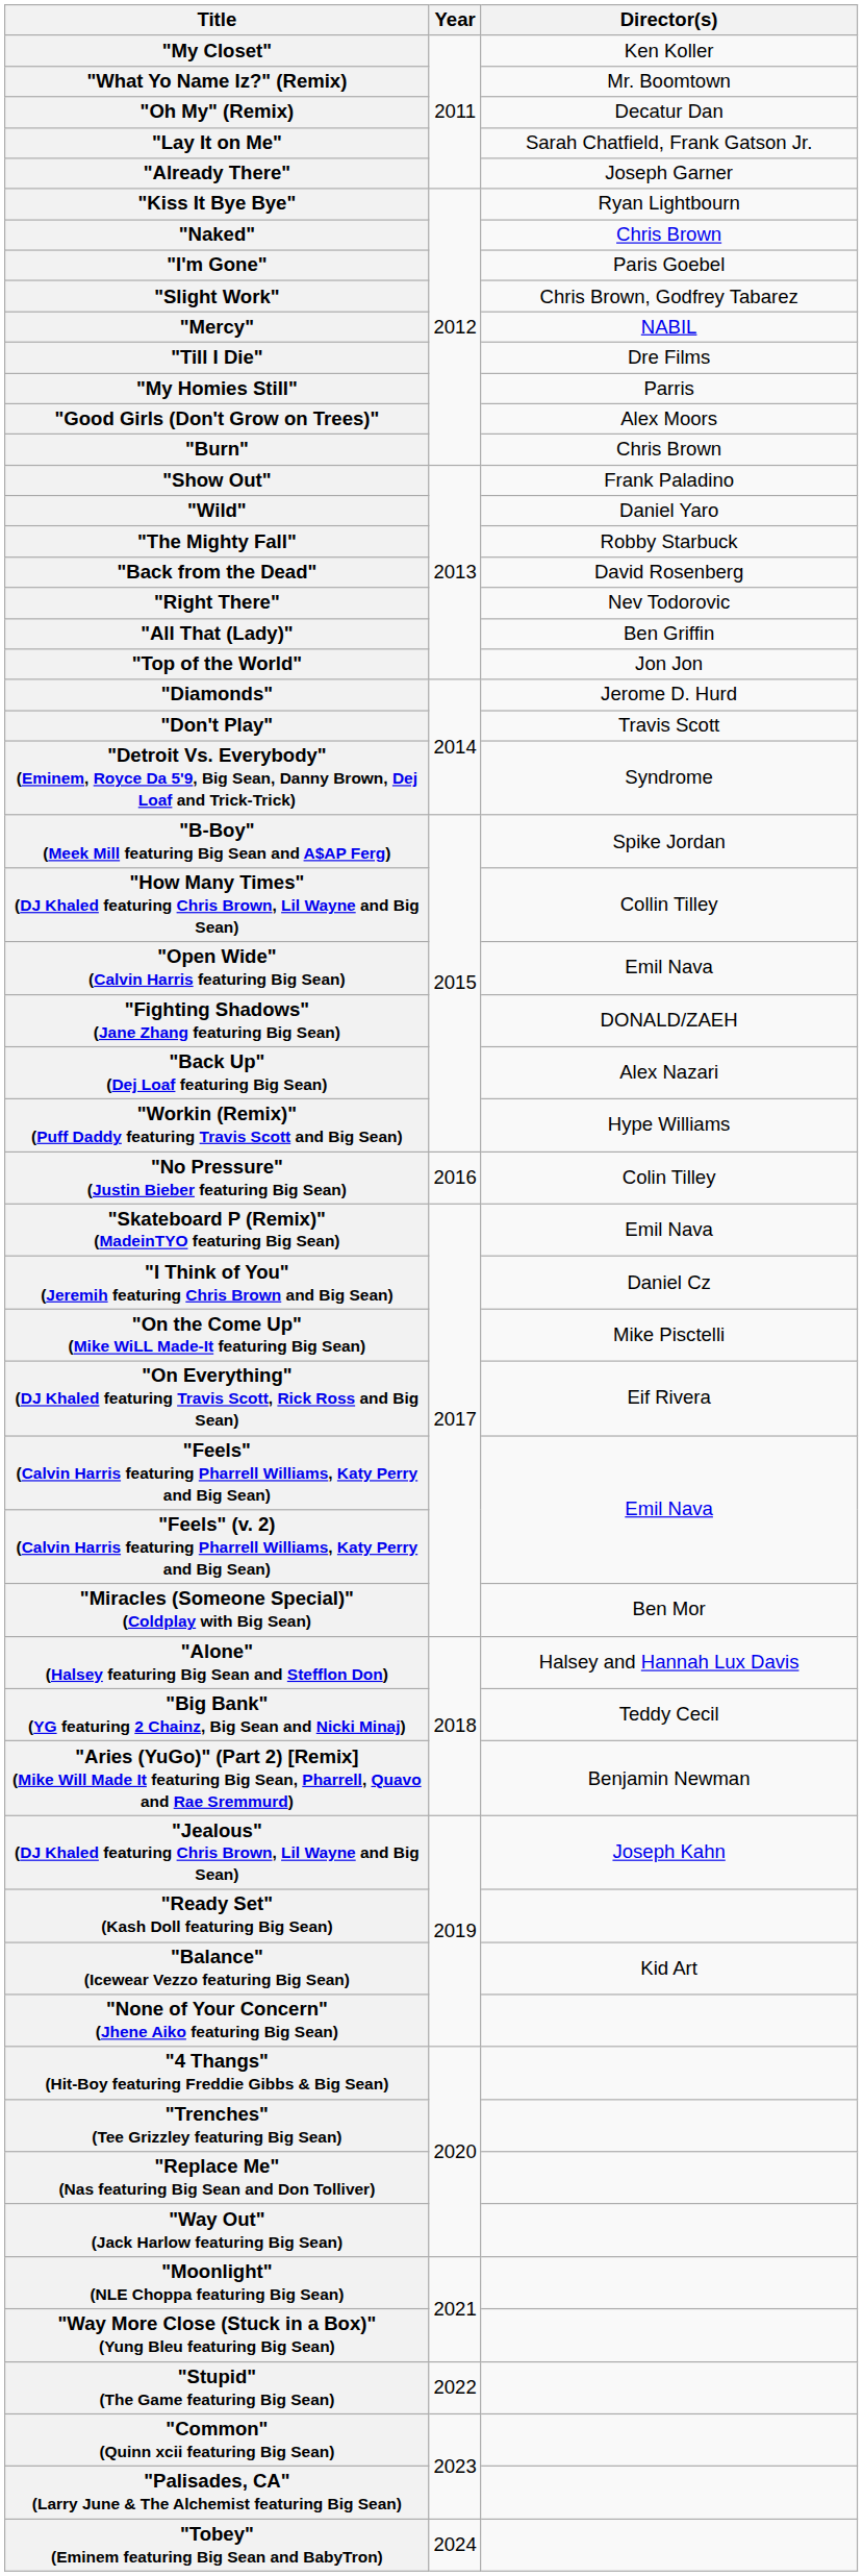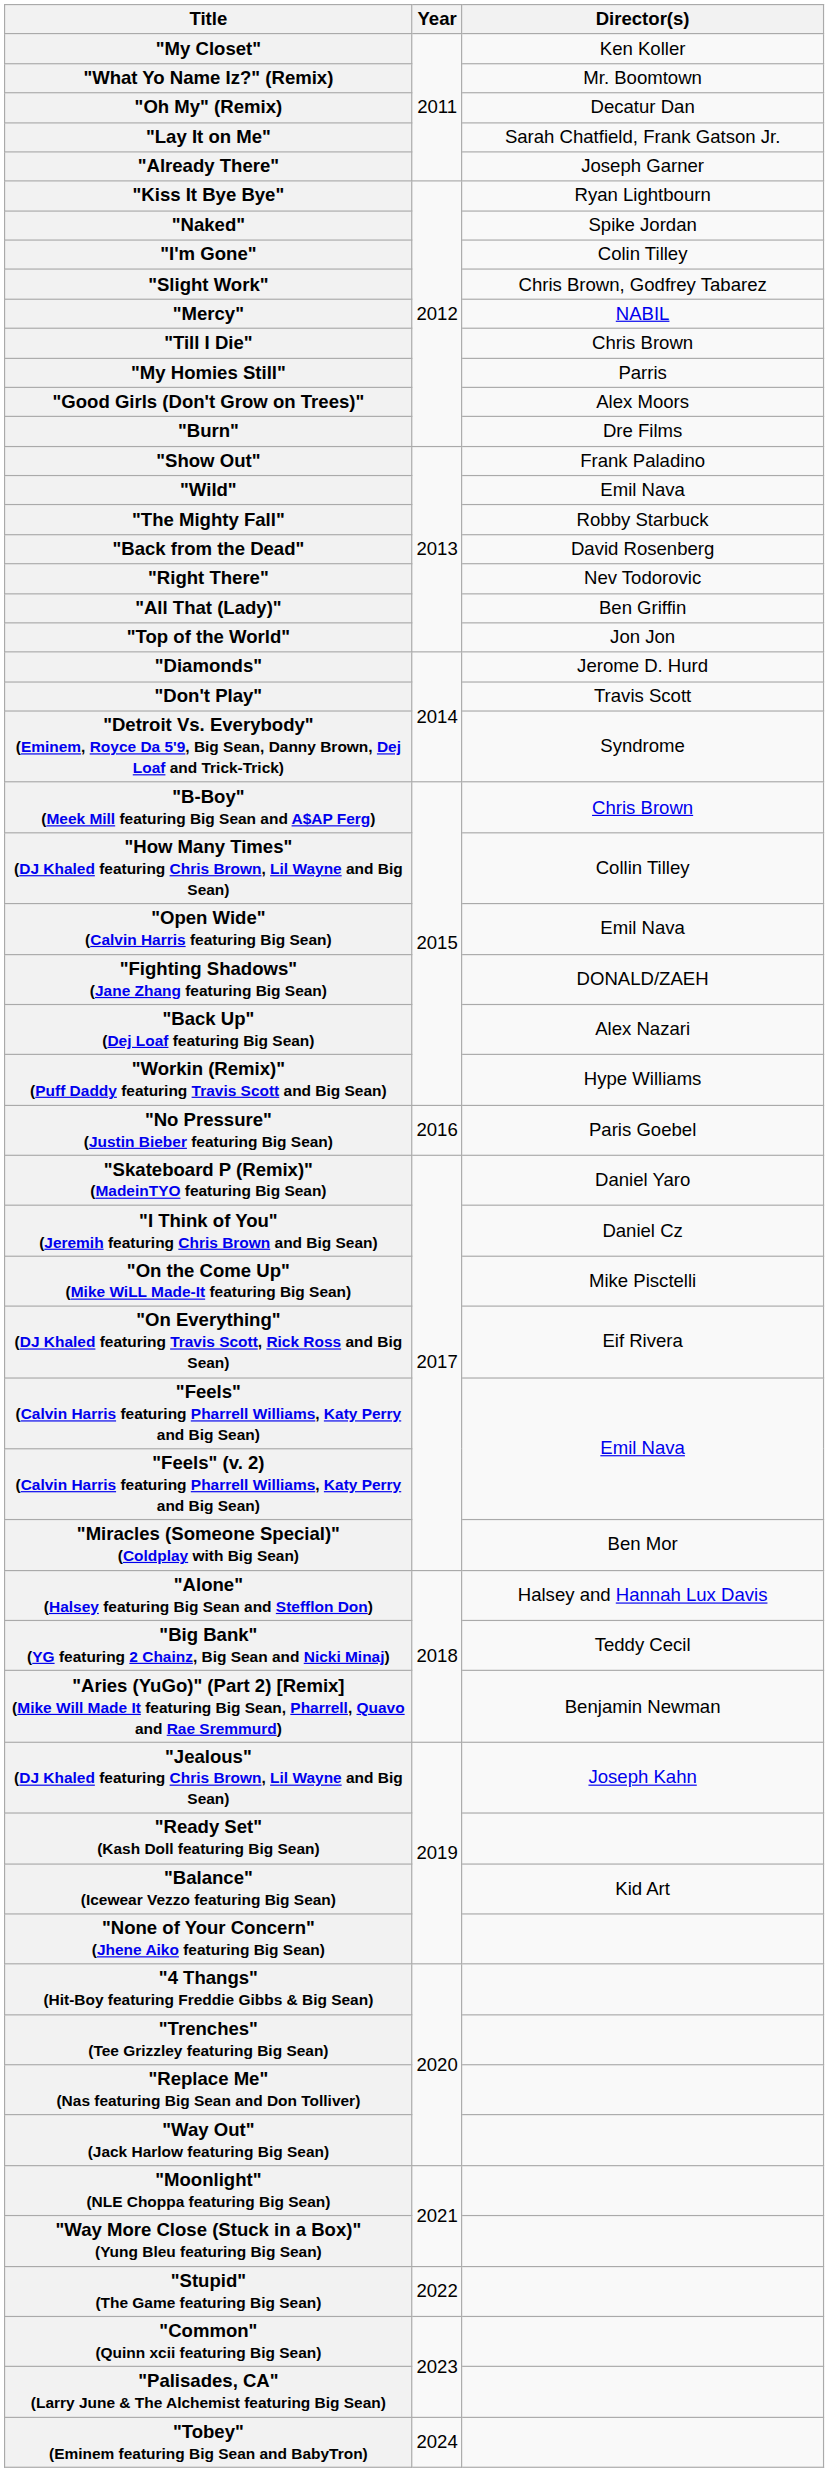"Naked" | Director(s): Chris Brown -> Spike Jordan
"I'm Gone" | Director(s): Paris Goebel -> Colin Tilley
"Till I Die" | Director(s): Dre Films -> Chris Brown
"Burn" | Director(s): Chris Brown -> Dre Films
"Wild" | Director(s): Daniel Yaro -> Emil Nava
"B-Boy" (Meek Mill featuring Big Sean and A$AP Ferg) | Director(s): Spike Jordan -> Chris Brown
"No Pressure" (Justin Bieber featuring Big Sean) | Director(s): Colin Tilley -> Paris Goebel
"Skateboard P (Remix)" (MadeinTYO featuring Big Sean) | Director(s): Emil Nava -> Daniel Yaro
